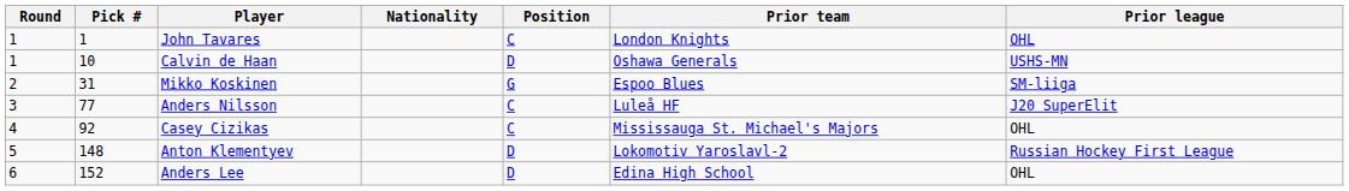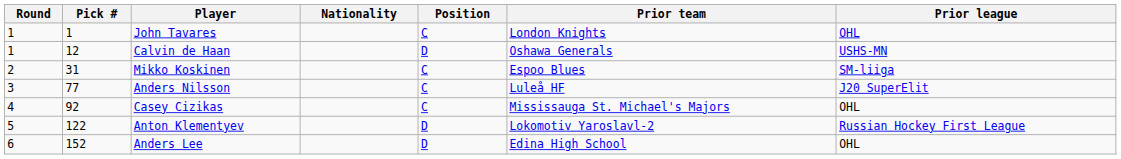Calvin de Haan | Pick #: 10 -> 12
Mikko Koskinen | Position: G -> C
Anton Klementyev | Pick #: 148 -> 122
